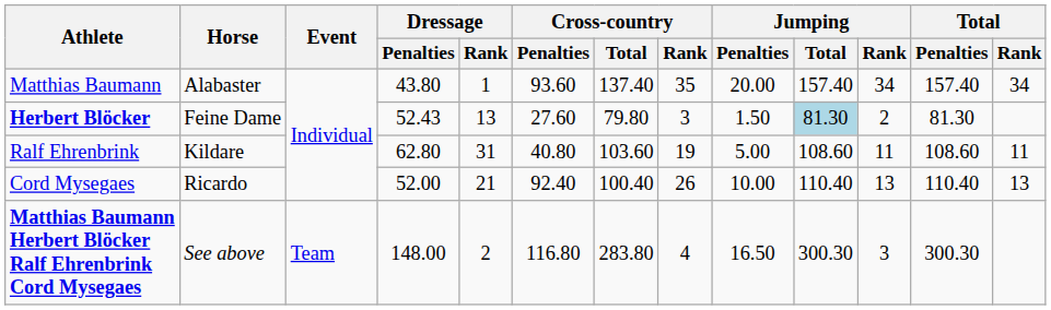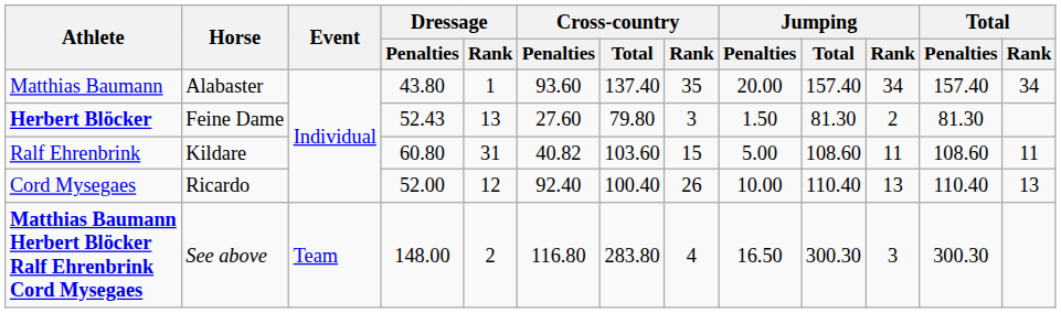Herbert Blöcker | Jumping / Total: lightblue background -> no background
Ralf Ehrenbrink | Dressage / Penalties: 62.80 -> 60.80
Ralf Ehrenbrink | Cross-country / Penalties: 40.80 -> 40.82
Ralf Ehrenbrink | Cross-country / Rank: 19 -> 15
Cord Mysegaes | Dressage / Rank: 21 -> 12
